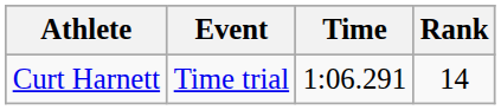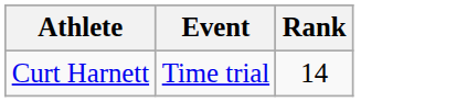- column: Time | 1:06.291
